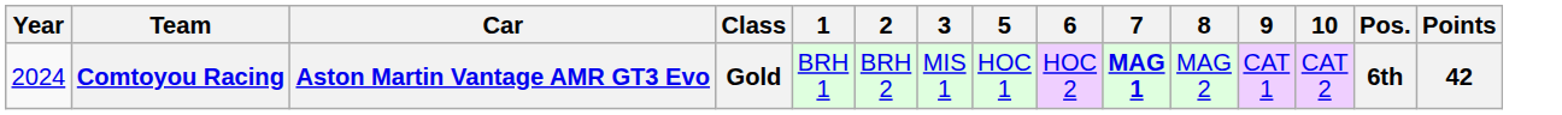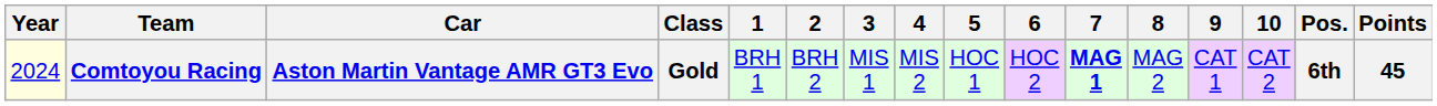+ column: 4 | MIS 2
Comtoyou Racing | Year: no background -> lightyellow background
Comtoyou Racing | Points: 42 -> 45
